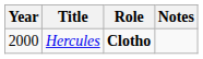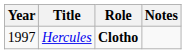Hercules | Year: 2000 -> 1997
